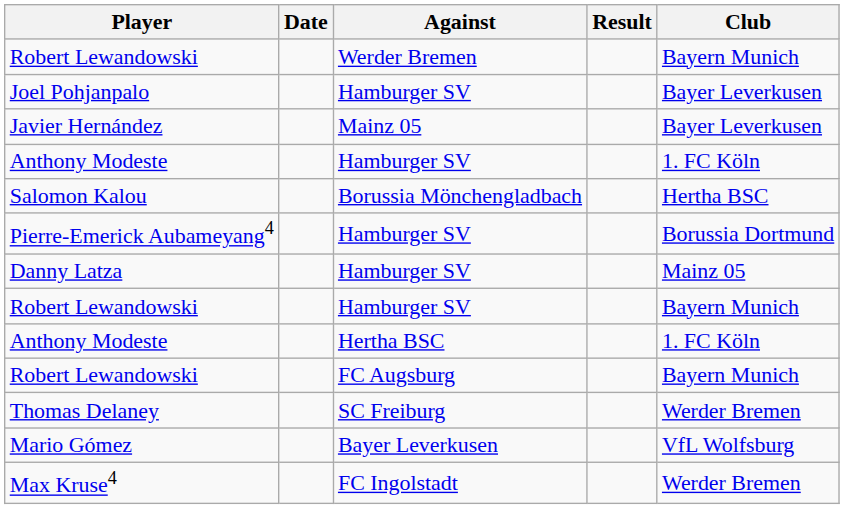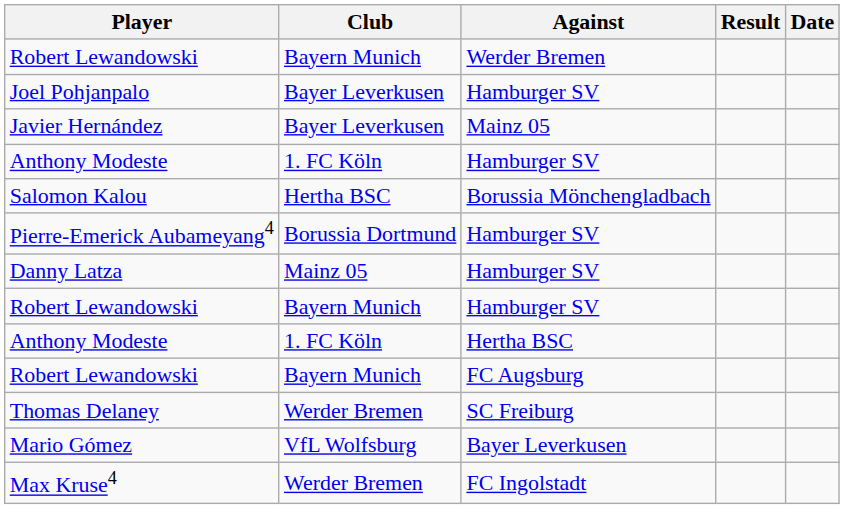columns swapped: Club <-> Date
